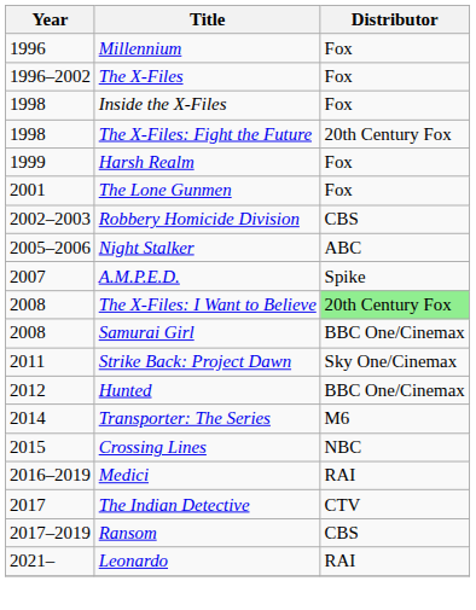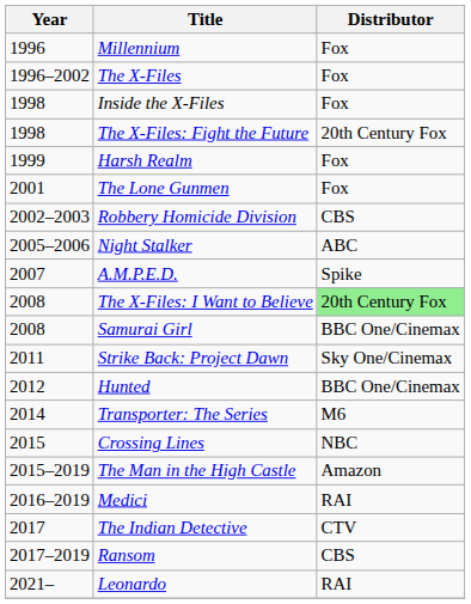+ row: 2015–2019 | The Man in the High Castle | Amazon
